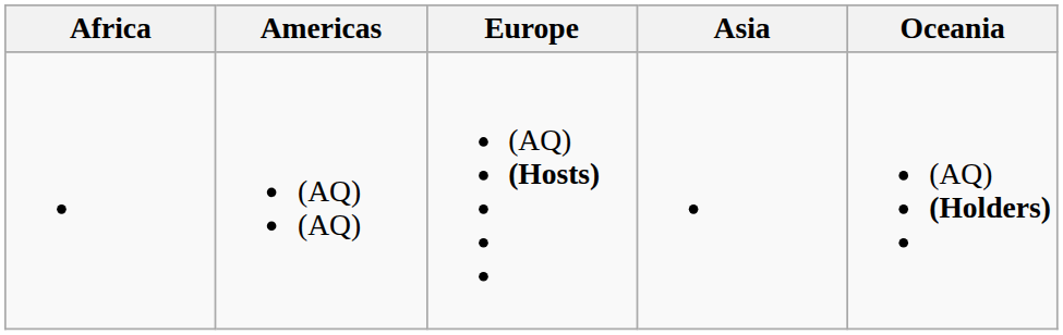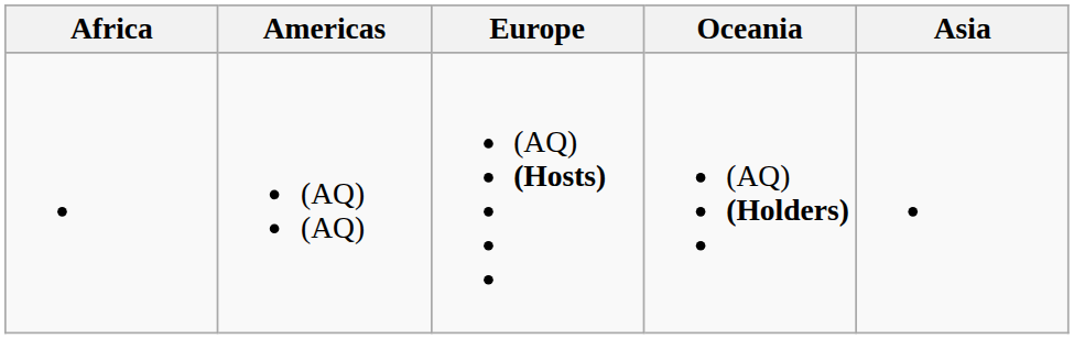columns swapped: Oceania <-> Asia
